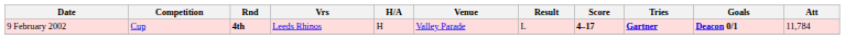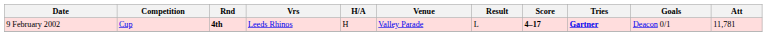9 February 2002 | Goals: bold -> normal
9 February 2002 | Att: 11,784 -> 11,781
